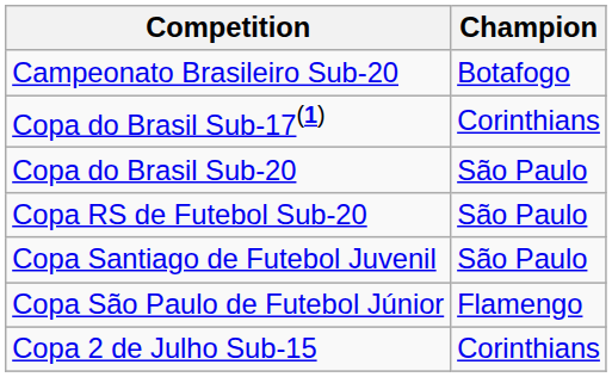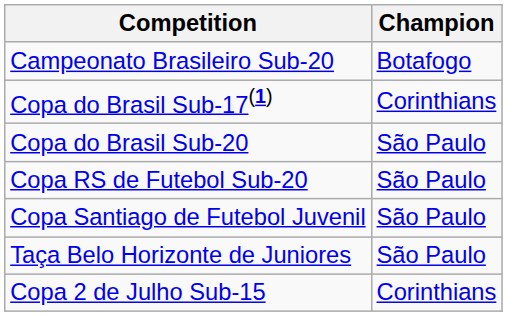- row: Copa São Paulo de Futebol Júnior | Flamengo
+ row: Taça Belo Horizonte de Juniores | São Paulo
